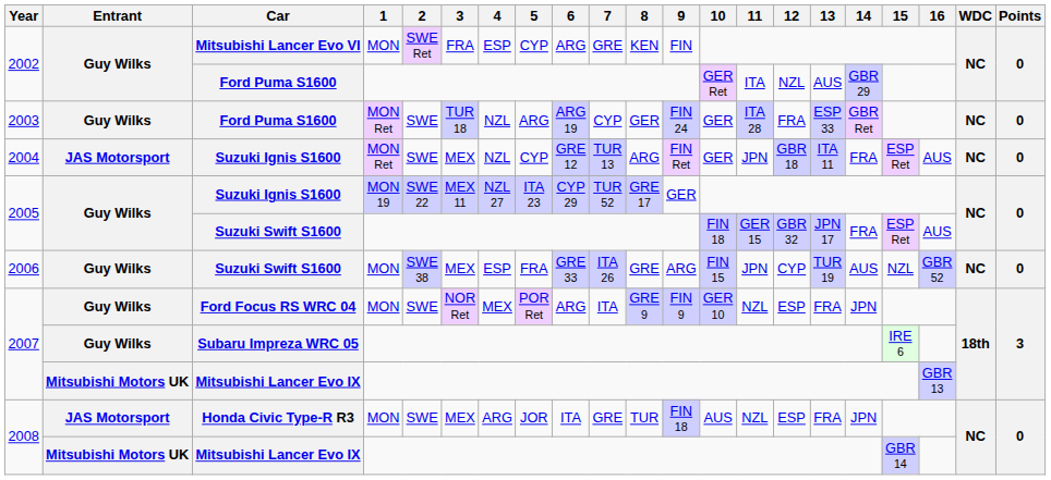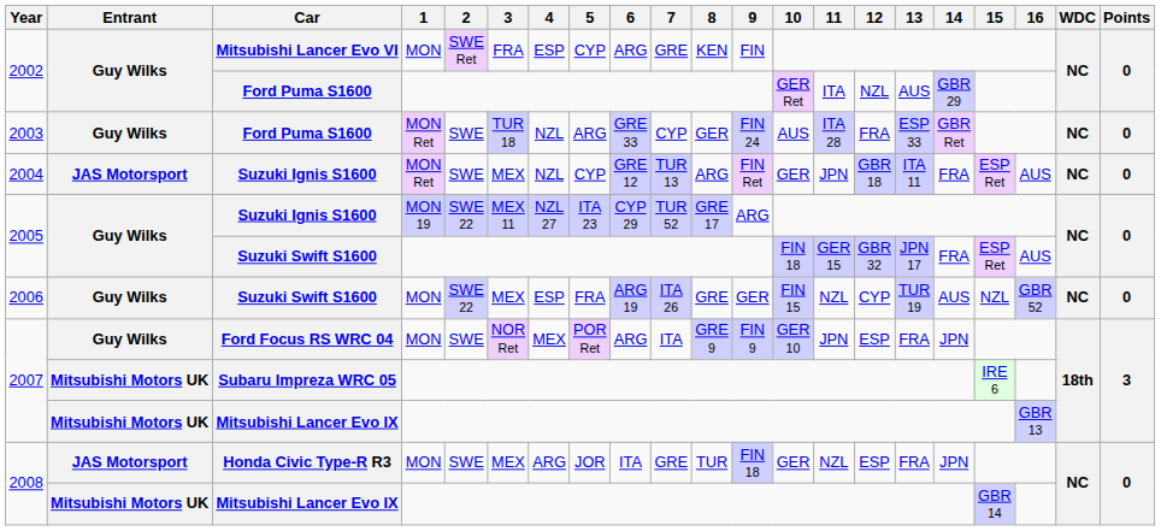2003 / Ford Puma S1600 | 6: ARG 19 -> GRE 33
2003 / Ford Puma S1600 | 10: GER -> AUS
2005 / Suzuki Ignis S1600 | 9: GER -> ARG
2006 / Suzuki Swift S1600 | 2: SWE 38 -> SWE 22
2006 / Suzuki Swift S1600 | 6: GRE 33 -> ARG 19
2006 / Suzuki Swift S1600 | 9: ARG -> GER
2006 / Suzuki Swift S1600 | 11: JPN -> NZL
Ford Focus RS WRC 04 | 11: NZL -> JPN
Subaru Impreza WRC 05 | Entrant: Guy Wilks -> Mitsubishi Motors UK
Honda Civic Type-R R3 | 10: AUS -> GER
